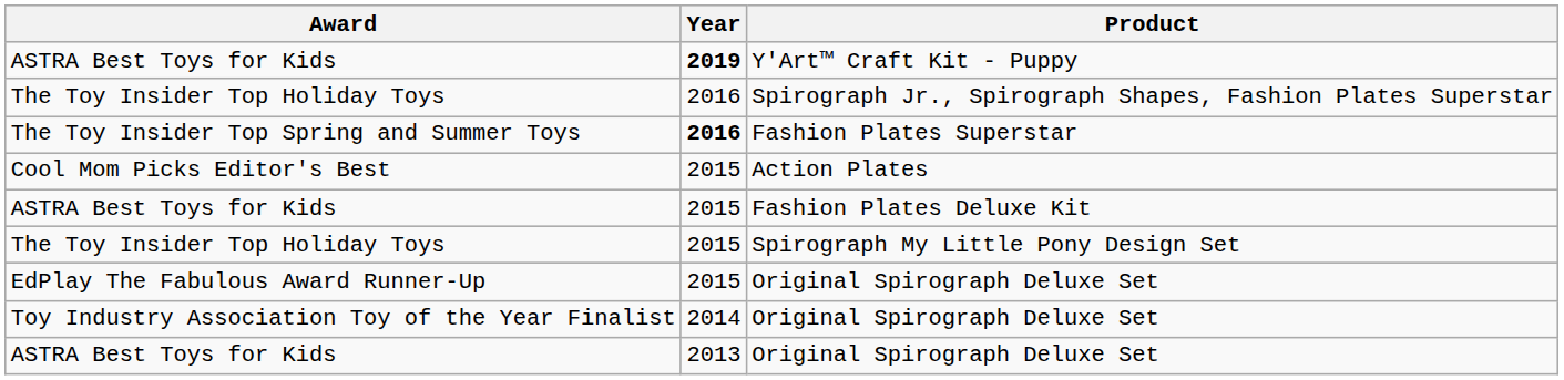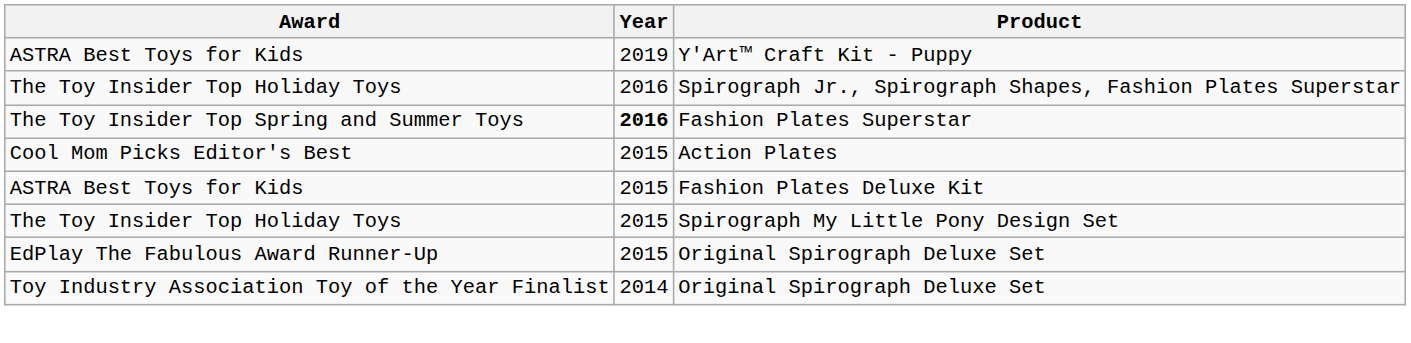Y'Art™ Craft Kit - Puppy | Year: bold -> normal
- row: ASTRA Best Toys for Kids | 2013 | Original Spirograph Deluxe Set
